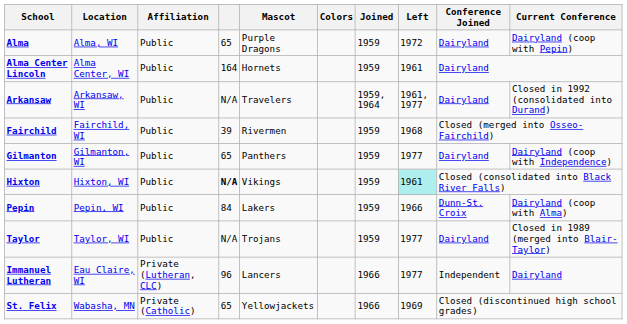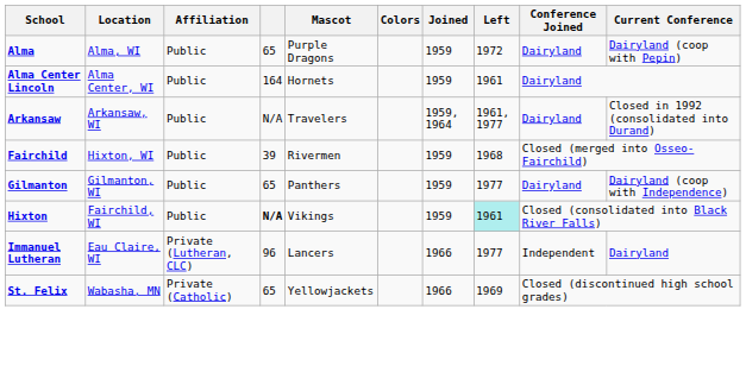Fairchild | Location: Fairchild, WI -> Hixton, WI
Hixton | Location: Hixton, WI -> Fairchild, WI
- row: Pepin | Pepin, WI | Public | 84 | Lakers | 1959 | 1966 | Dunn-St. Croix | Dairyland (coop with Alma)
- row: Taylor | Taylor, WI | Public | N/A | Trojans | 1959 | 1977 | Dairyland | Closed in 1989 (merged into Blair-Taylor)
